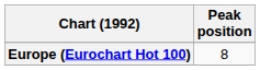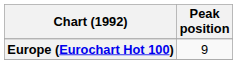Europe (Eurochart Hot 100) | Peak position: 8 -> 9
